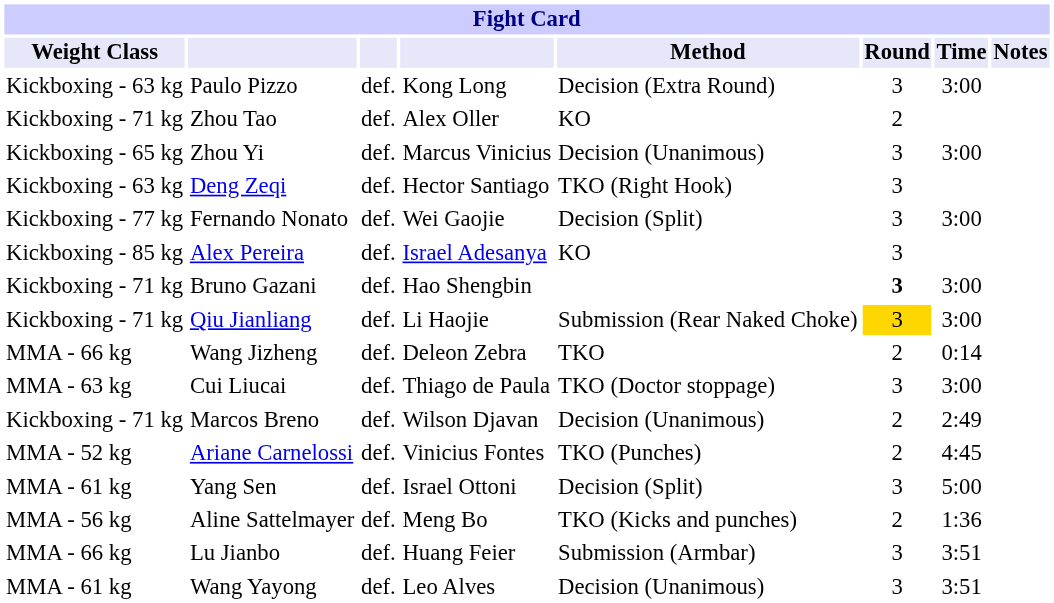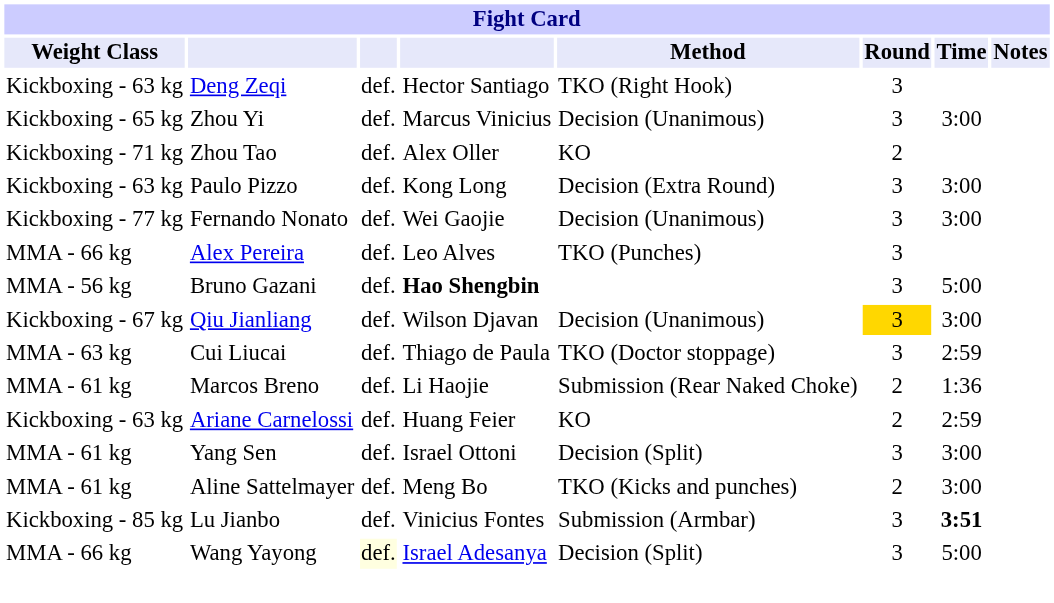rows swapped: Deng Zeqi <-> Paulo Pizzo
rows swapped: Zhou Tao <-> Zhou Yi
Fernando Nonato | Method: Decision (Split) -> Decision (Unanimous)
Alex Pereira | Weight Class: Kickboxing - 85 kg -> MMA - 66 kg
Alex Pereira | column 4: Israel Adesanya -> Leo Alves
Alex Pereira | Method: KO -> TKO (Punches)
Bruno Gazani | Weight Class: Kickboxing - 71 kg -> MMA - 56 kg
Bruno Gazani | column 4: normal -> bold
Bruno Gazani | Round: bold -> normal
Bruno Gazani | Time: 3:00 -> 5:00
Qiu Jianliang | Weight Class: Kickboxing - 71 kg -> Kickboxing - 67 kg
Qiu Jianliang | column 4: Li Haojie -> Wilson Djavan
Qiu Jianliang | Method: Submission (Rear Naked Choke) -> Decision (Unanimous)
- row: MMA - 66 kg | Wang Jizheng | def. | Deleon Zebra | TKO | 2 | 0:14
Cui Liucai | Time: 3:00 -> 2:59
Marcos Breno | Weight Class: Kickboxing - 71 kg -> MMA - 61 kg
Marcos Breno | column 4: Wilson Djavan -> Li Haojie
Marcos Breno | Method: Decision (Unanimous) -> Submission (Rear Naked Choke)
Marcos Breno | Time: 2:49 -> 1:36
Ariane Carnelossi | Weight Class: MMA - 52 kg -> Kickboxing - 63 kg
Ariane Carnelossi | column 4: Vinicius Fontes -> Huang Feier
Ariane Carnelossi | Method: TKO (Punches) -> KO
Ariane Carnelossi | Time: 4:45 -> 2:59
Yang Sen | Time: 5:00 -> 3:00
Aline Sattelmayer | Weight Class: MMA - 56 kg -> MMA - 61 kg
Aline Sattelmayer | Time: 1:36 -> 3:00
Lu Jianbo | Weight Class: MMA - 66 kg -> Kickboxing - 85 kg
Lu Jianbo | column 4: Huang Feier -> Vinicius Fontes
Lu Jianbo | Time: normal -> bold
Wang Yayong | Weight Class: MMA - 61 kg -> MMA - 66 kg
Wang Yayong | column 3: no background -> lightyellow background
Wang Yayong | column 4: Leo Alves -> Israel Adesanya
Wang Yayong | Method: Decision (Unanimous) -> Decision (Split)
Wang Yayong | Time: 3:51 -> 5:00
